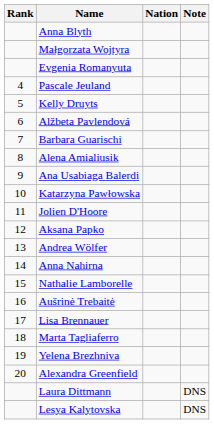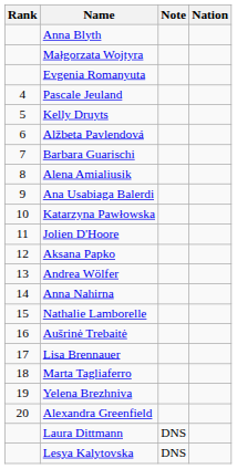columns swapped: Nation <-> Note
